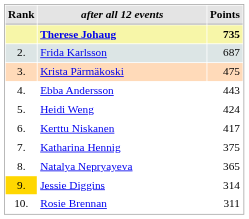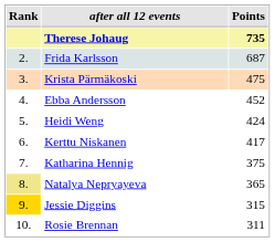Ebba Andersson | Points: 443 -> 452
Natalya Nepryayeva | Rank: no background -> khaki background
Jessie Diggins | Points: 314 -> 315
